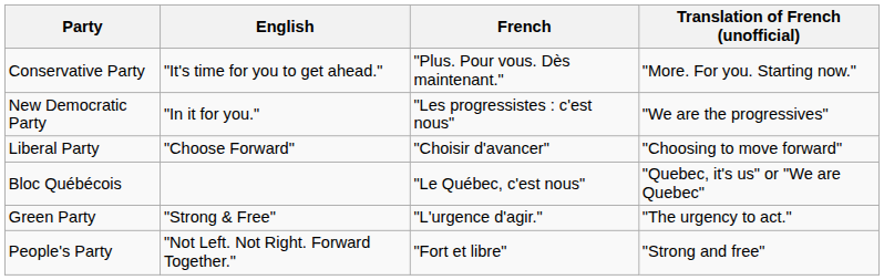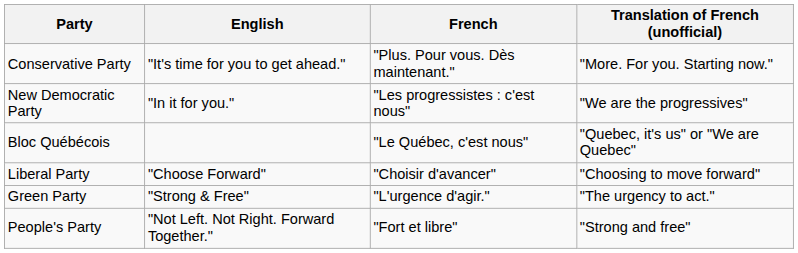rows swapped: Liberal Party <-> Bloc Québécois
